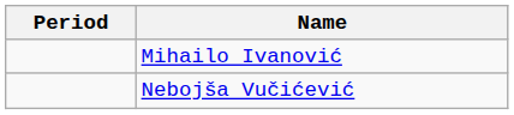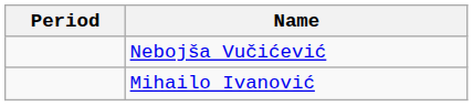rows swapped: Nebojša Vučićević <-> Mihailo Ivanović
